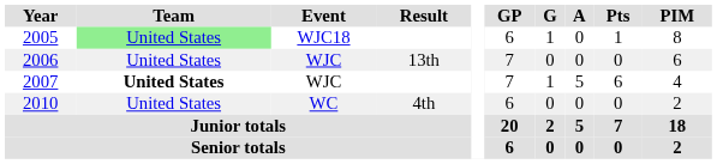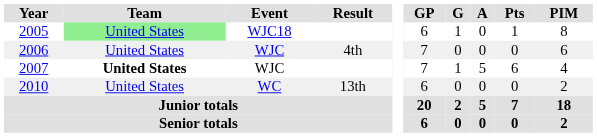2006 | Result: 13th -> 4th
2010 | Result: 4th -> 13th
